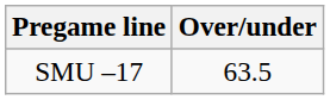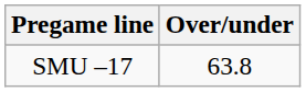SMU –17 | Over/under: 63.5 -> 63.8
